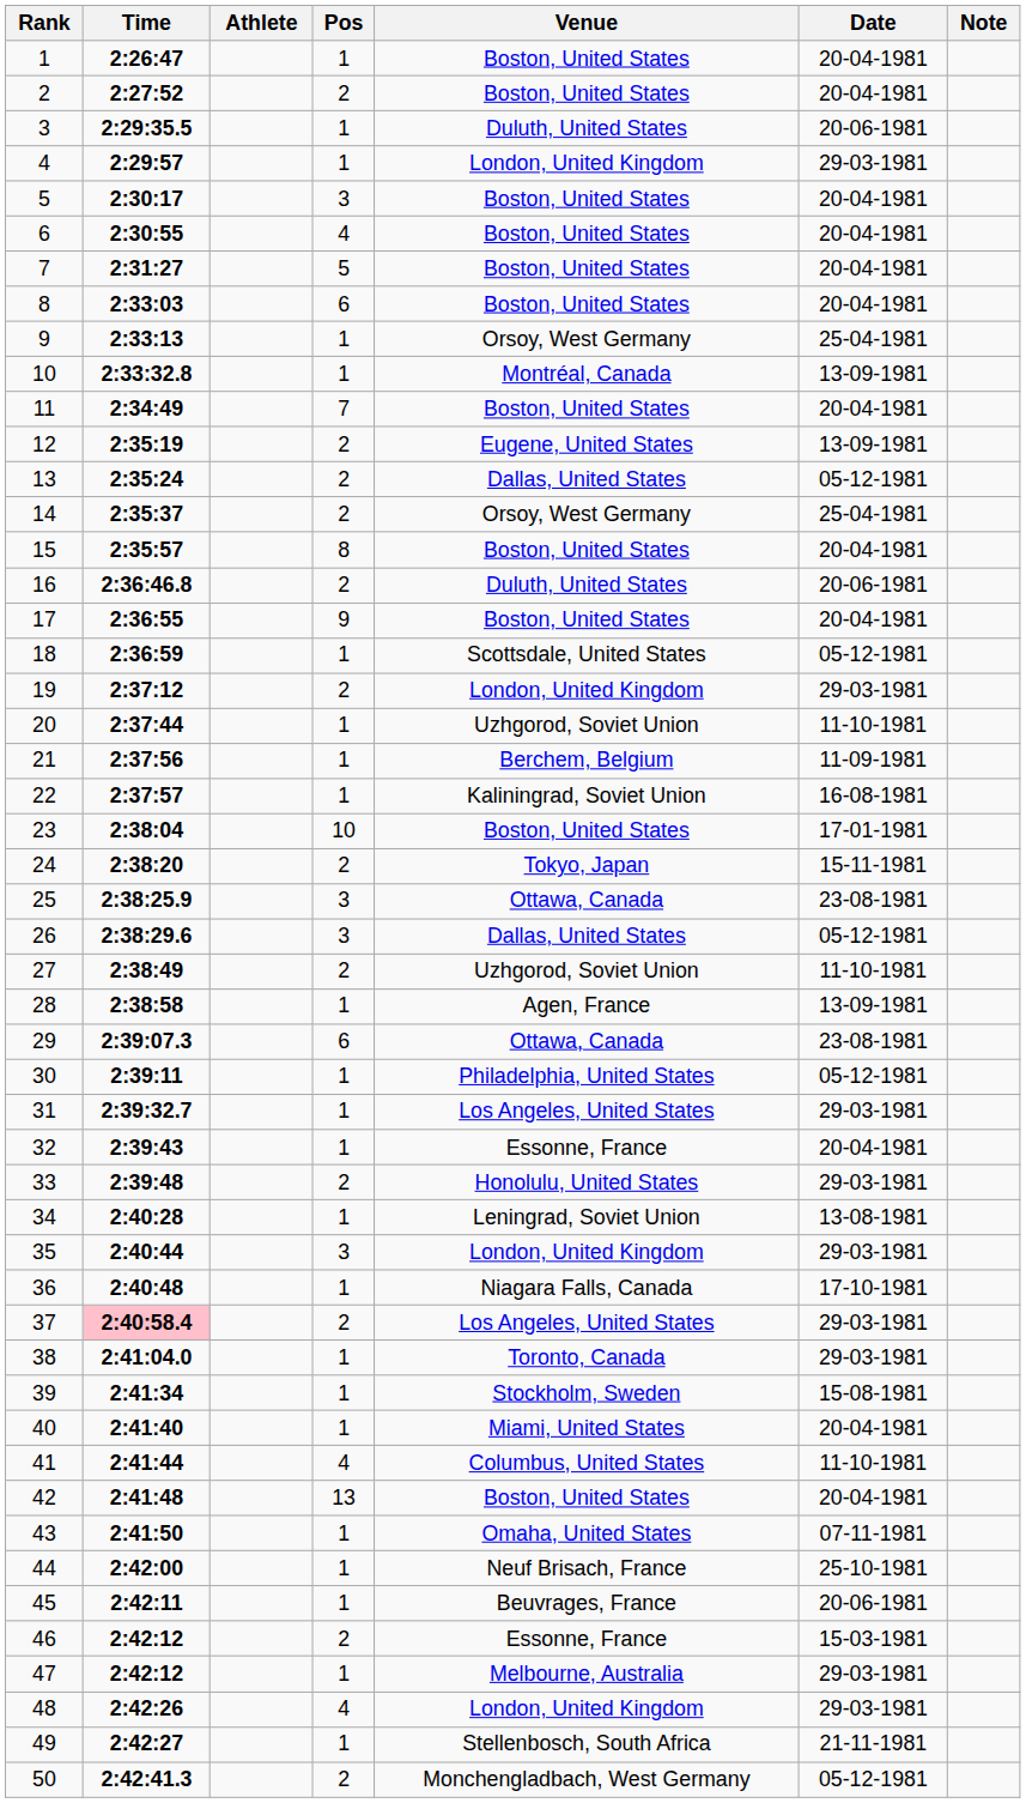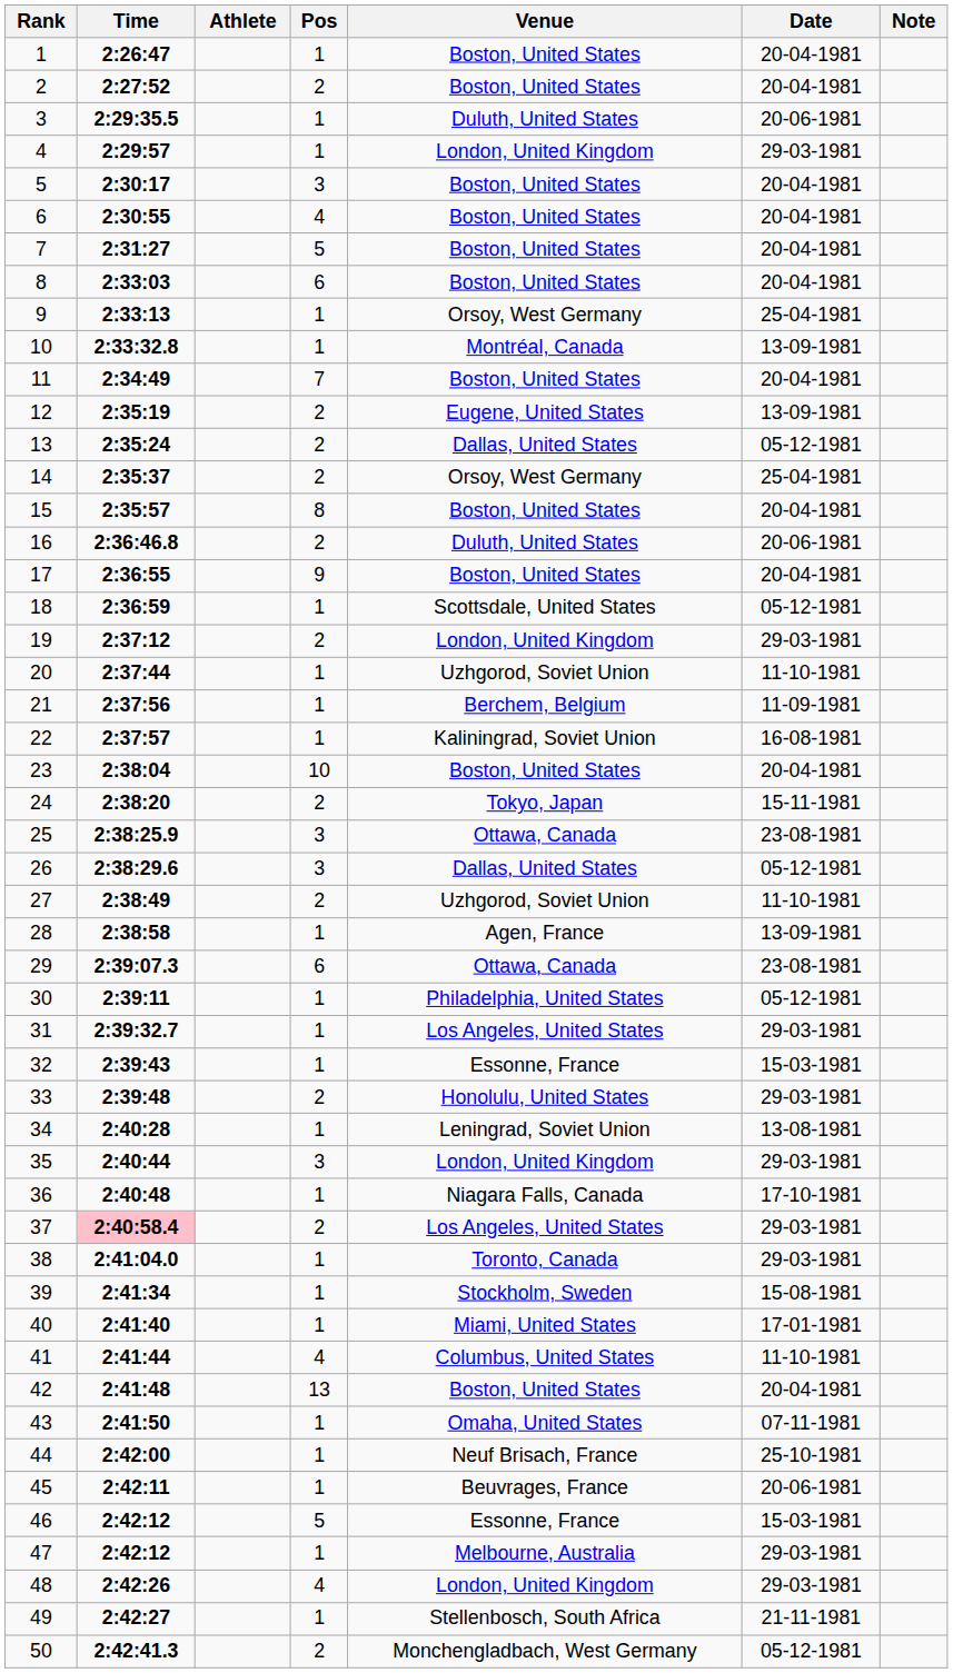23 | Date: 17-01-1981 -> 20-04-1981
32 | Date: 20-04-1981 -> 15-03-1981
40 | Date: 20-04-1981 -> 17-01-1981
46 | Pos: 2 -> 5
